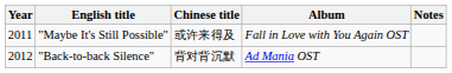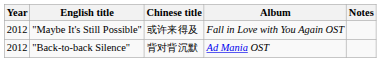"Maybe It's Still Possible" | Year: 2011 -> 2012
